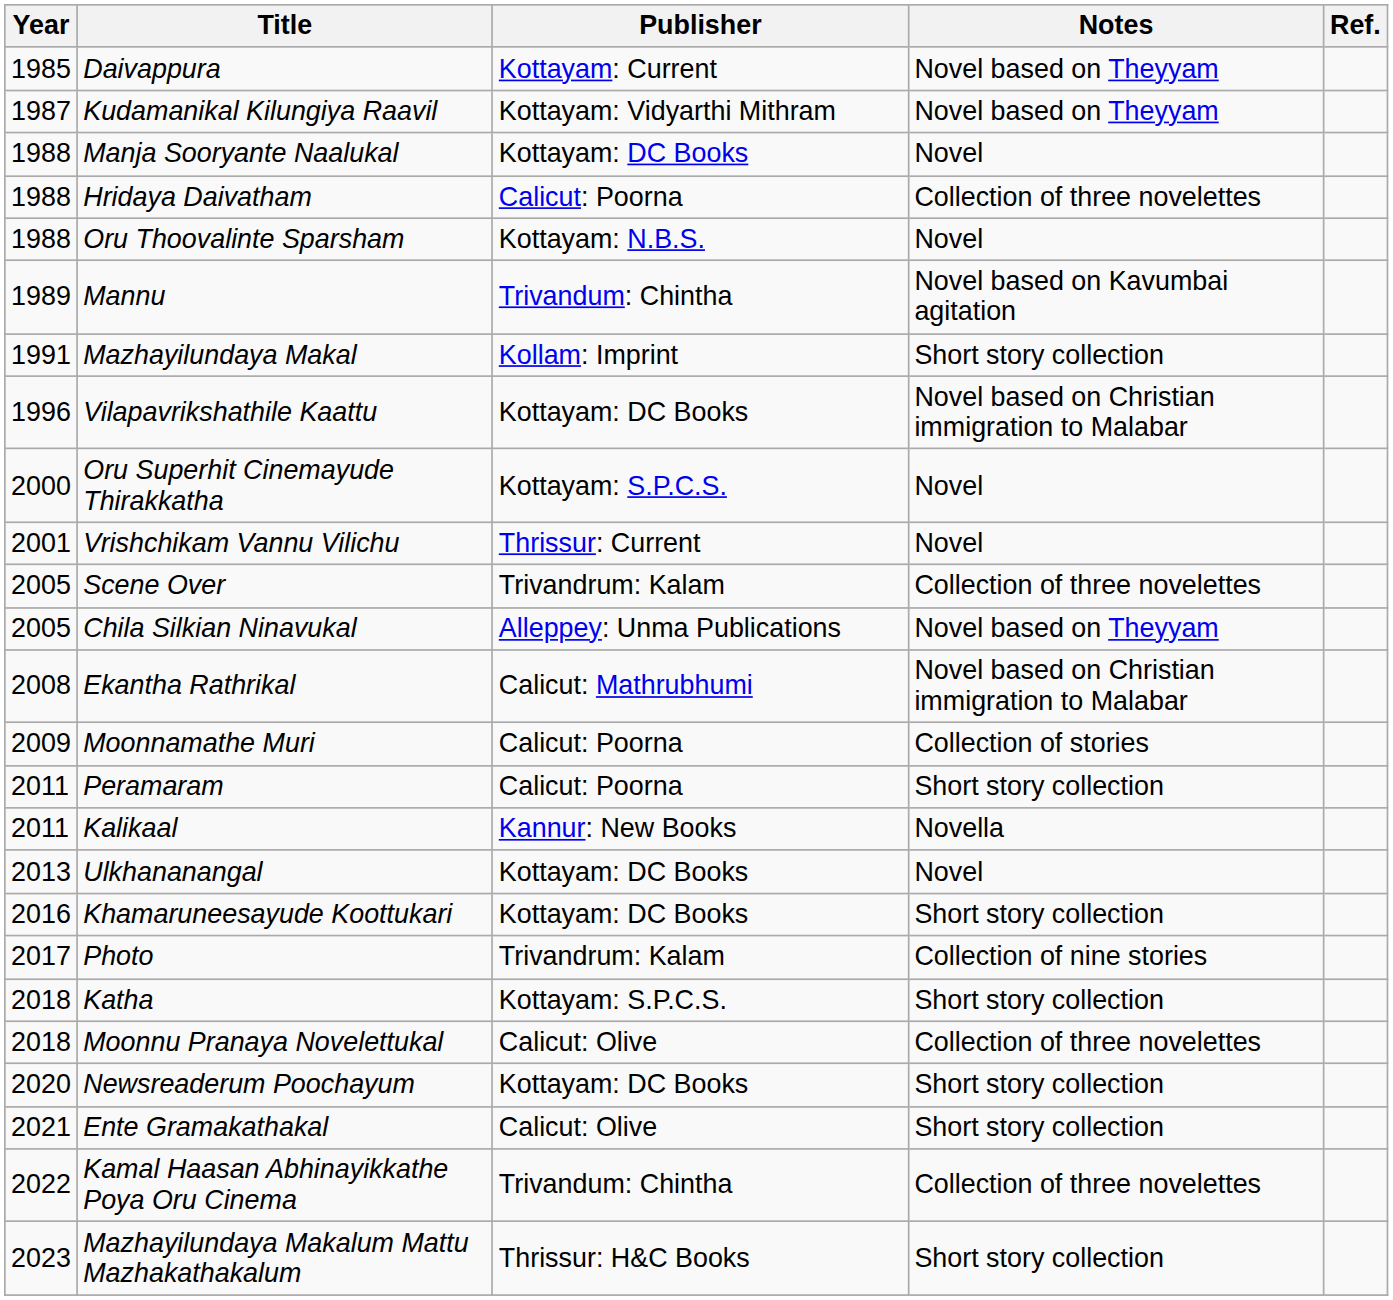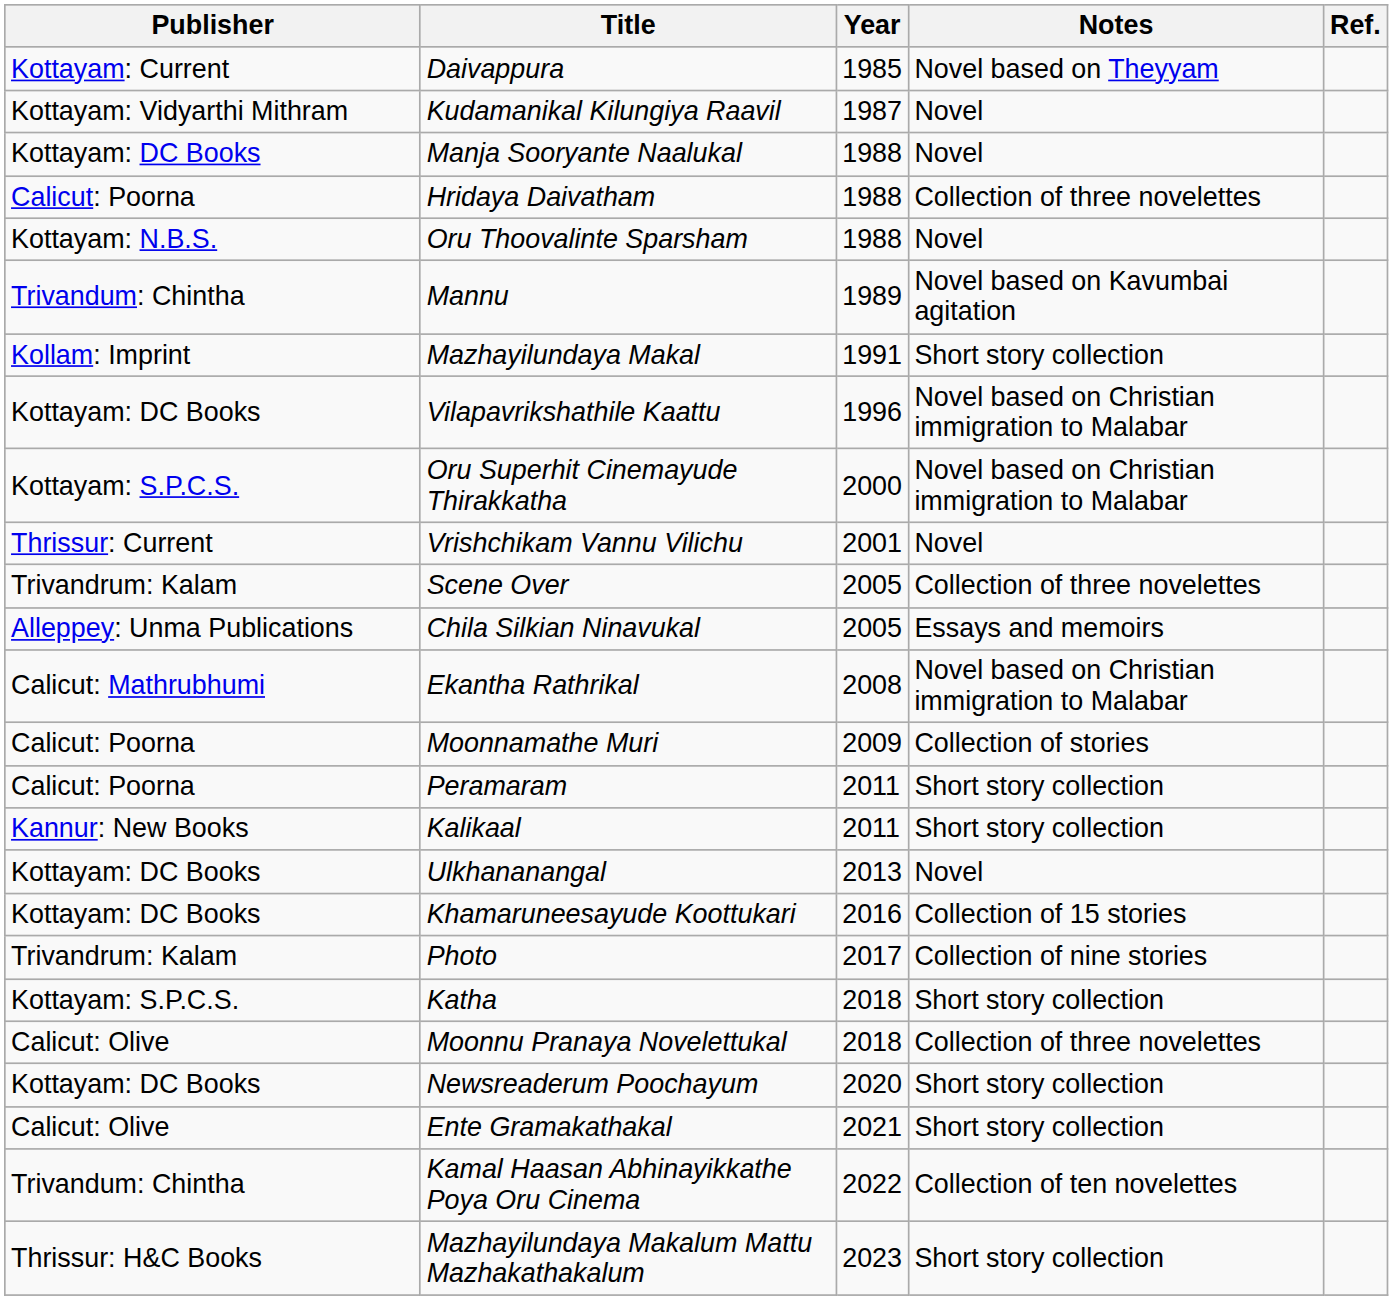columns swapped: Year <-> Publisher
Kudamanikal Kilungiya Raavil | Notes: Novel based on Theyyam -> Novel
Oru Superhit Cinemayude Thirakkatha | Notes: Novel -> Novel based on Christian immigration to Malabar
Chila Silkian Ninavukal | Notes: Novel based on Theyyam -> Essays and memoirs
Kalikaal | Notes: Novella -> Short story collection
Khamaruneesayude Koottukari | Notes: Short story collection -> Collection of 15 stories
Kamal Haasan Abhinayikkathe Poya Oru Cinema | Notes: Collection of three novelettes -> Collection of ten novelettes
